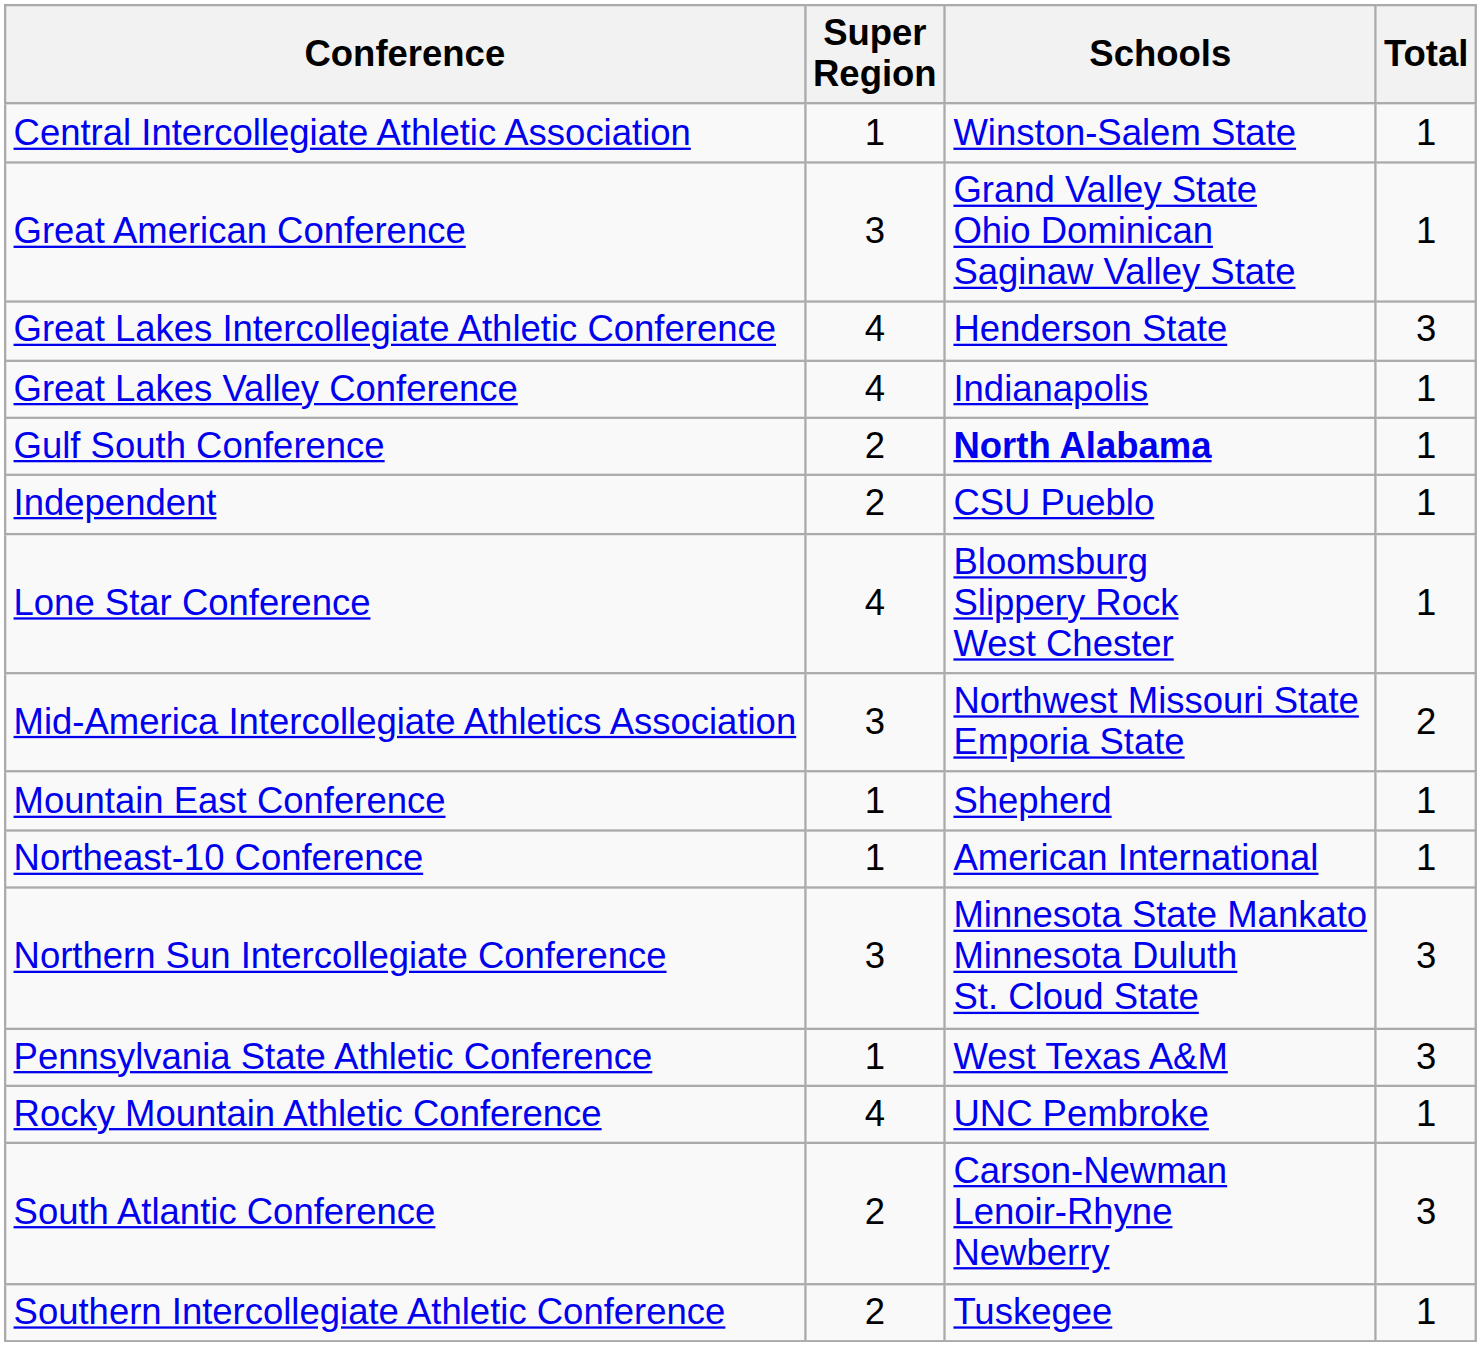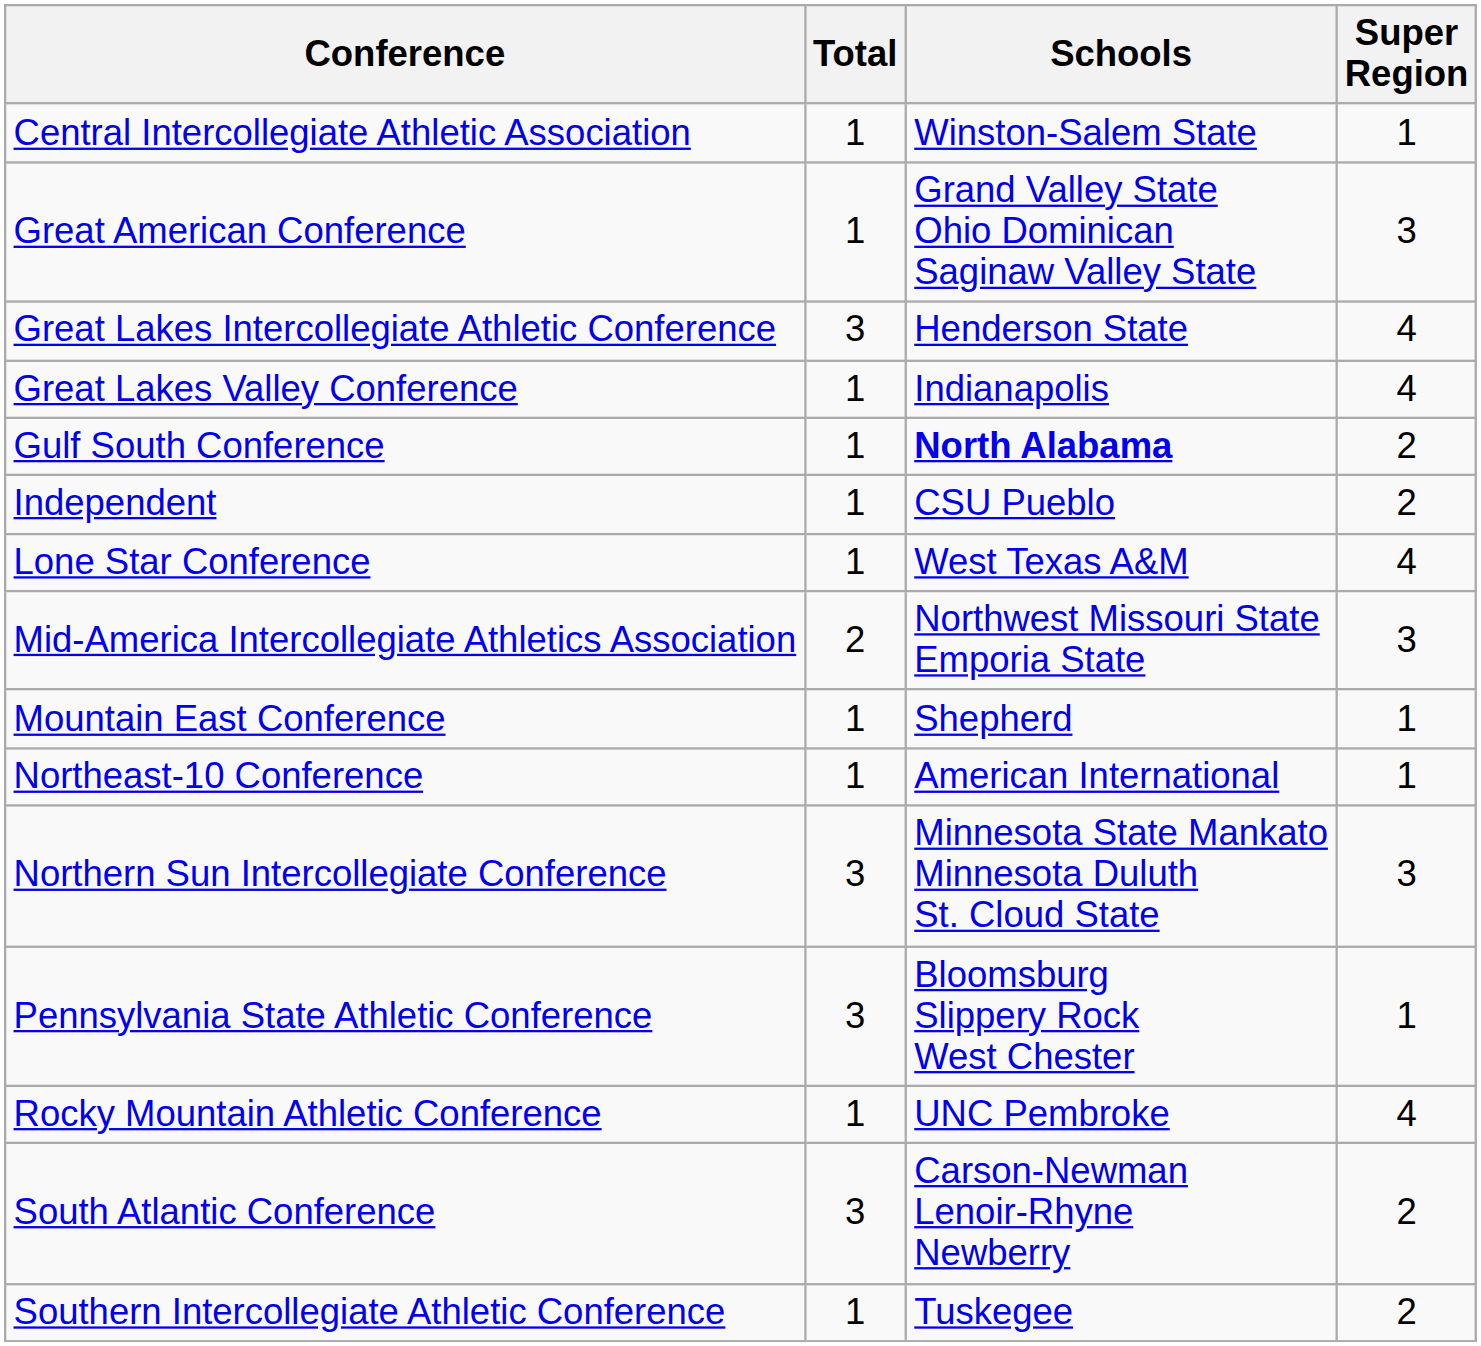columns swapped: Total <-> Super Region
Lone Star Conference | Schools: Bloomsburg Slippery Rock West Chester -> West Texas A&M
Pennsylvania State Athletic Conference | Schools: West Texas A&M -> Bloomsburg Slippery Rock West Chester
